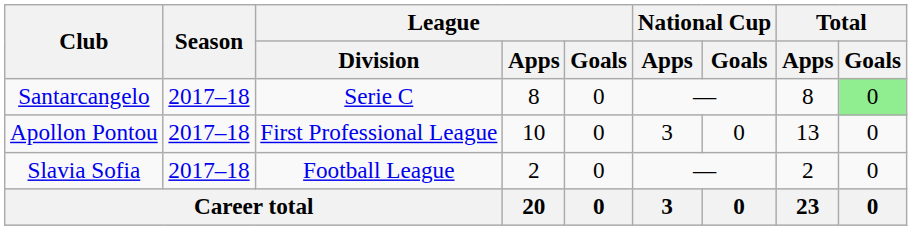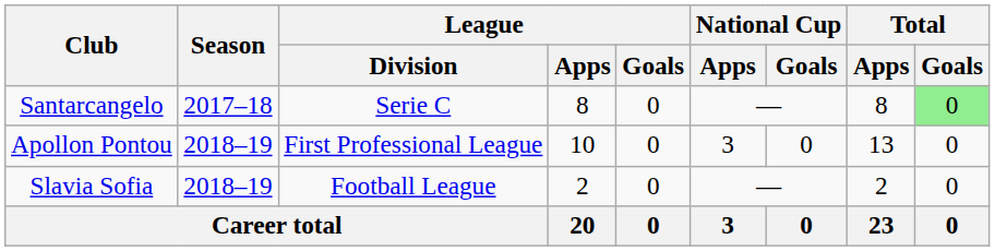Apollon Pontou | Season: 2017–18 -> 2018–19
Slavia Sofia | Season: 2017–18 -> 2018–19
